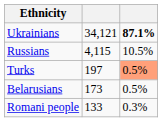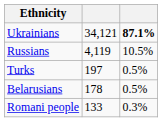Russians | column 2: 4,115 -> 4,119
Turks | column 3: lightsalmon background -> no background
Belarusians | column 2: 173 -> 178
